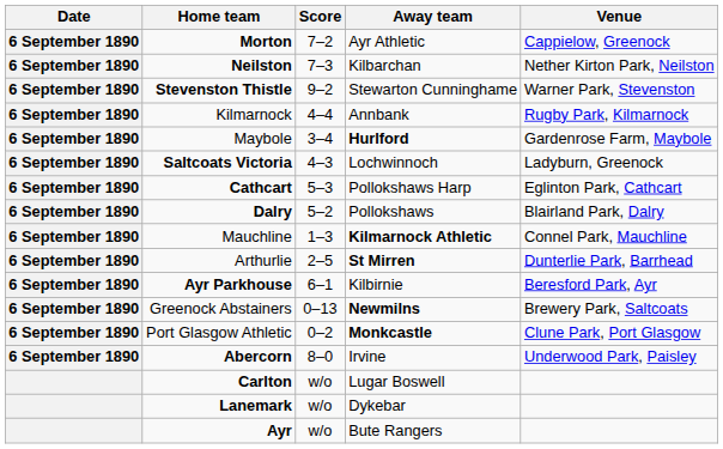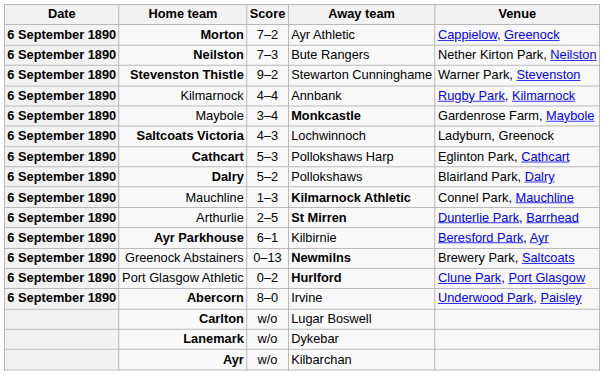Neilston | Away team: Kilbarchan -> Bute Rangers
Maybole | Away team: Hurlford -> Monkcastle
Port Glasgow Athletic | Away team: Monkcastle -> Hurlford
Ayr | Away team: Bute Rangers -> Kilbarchan
